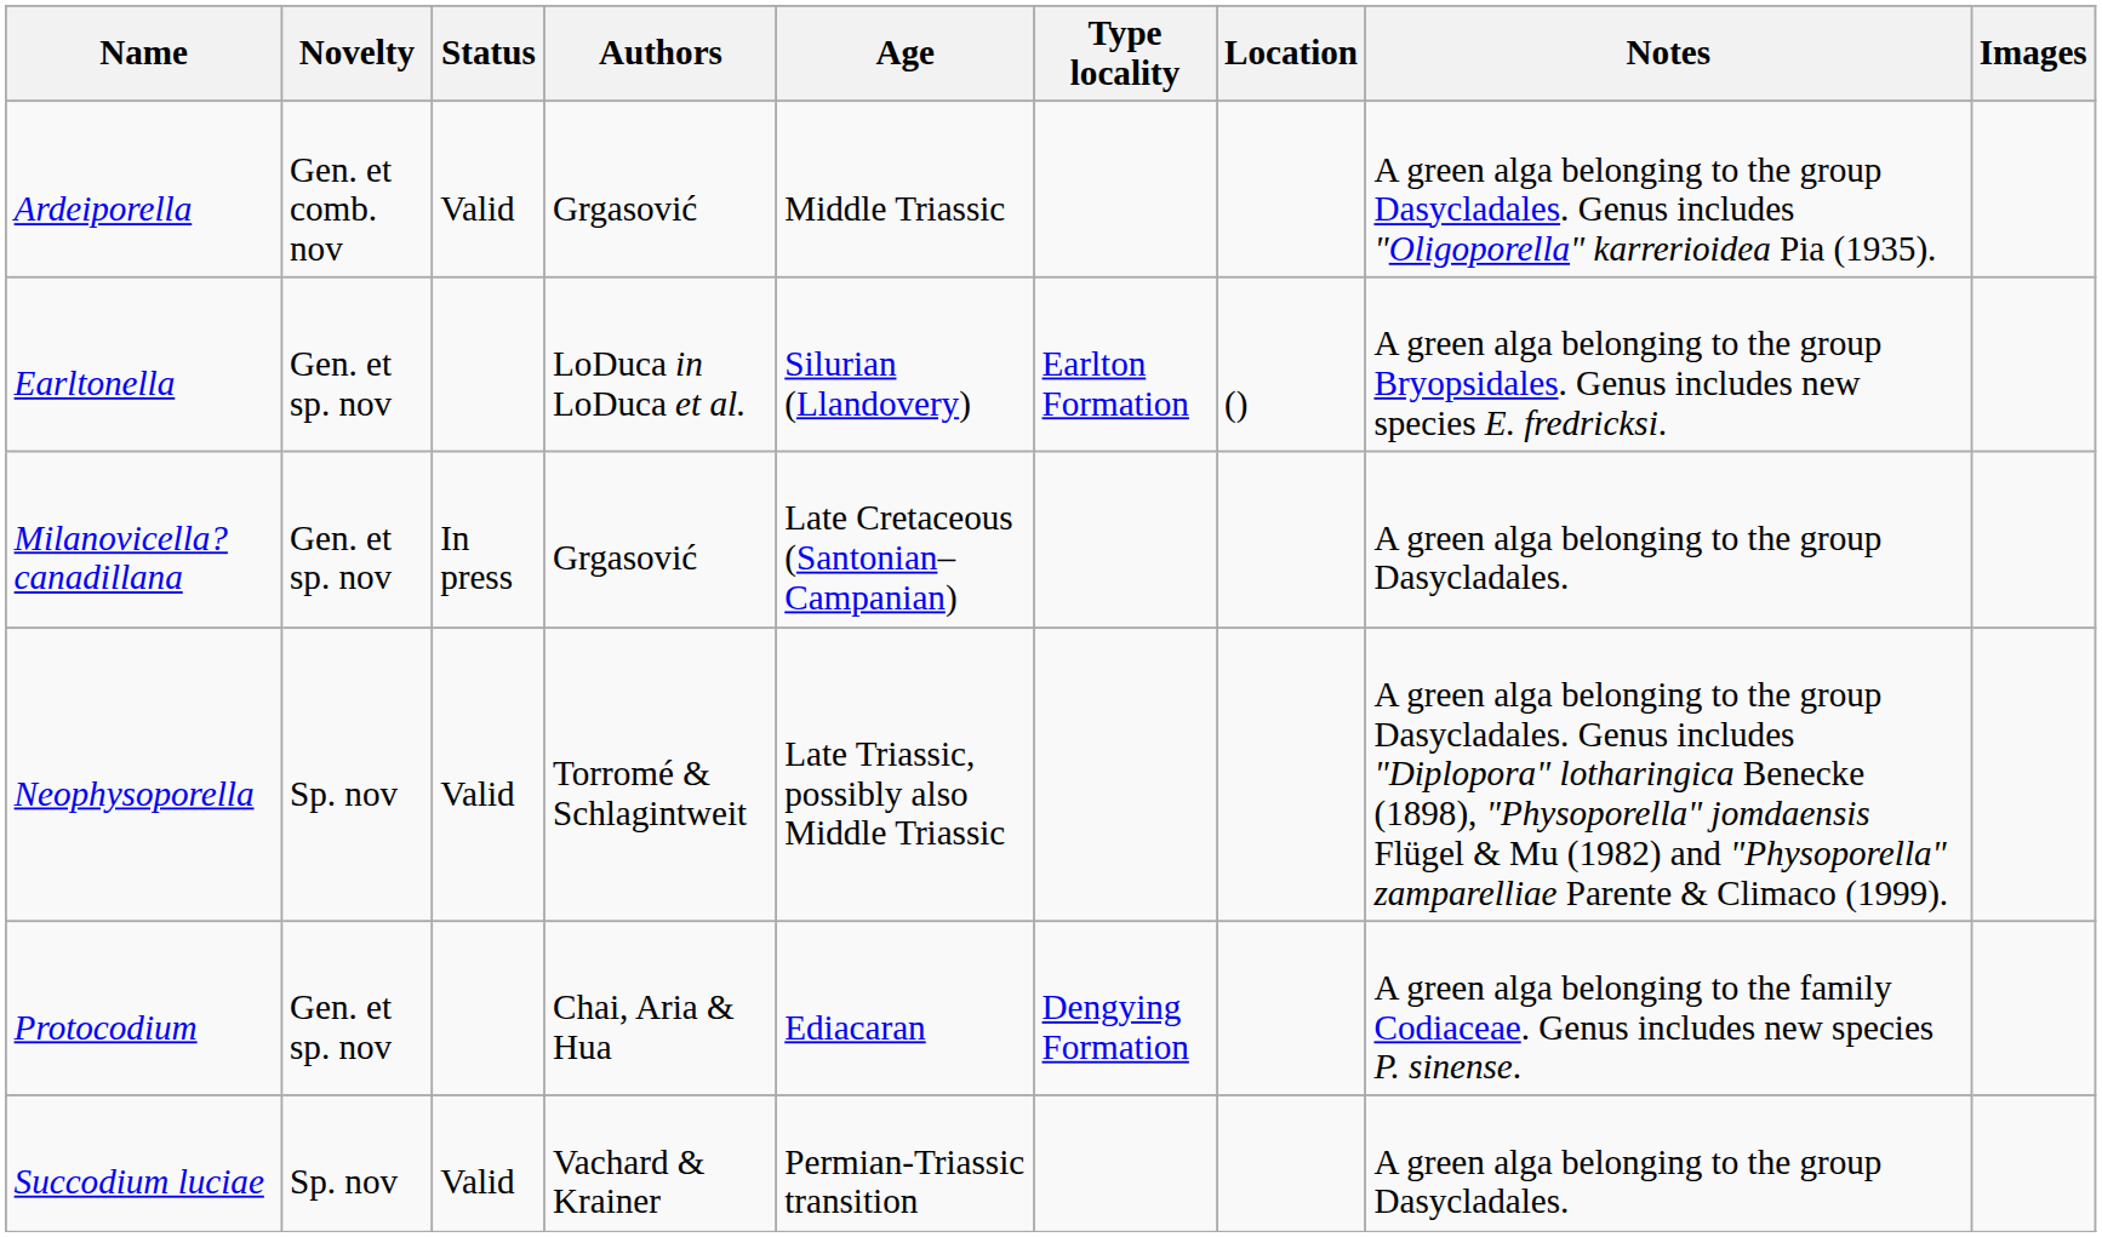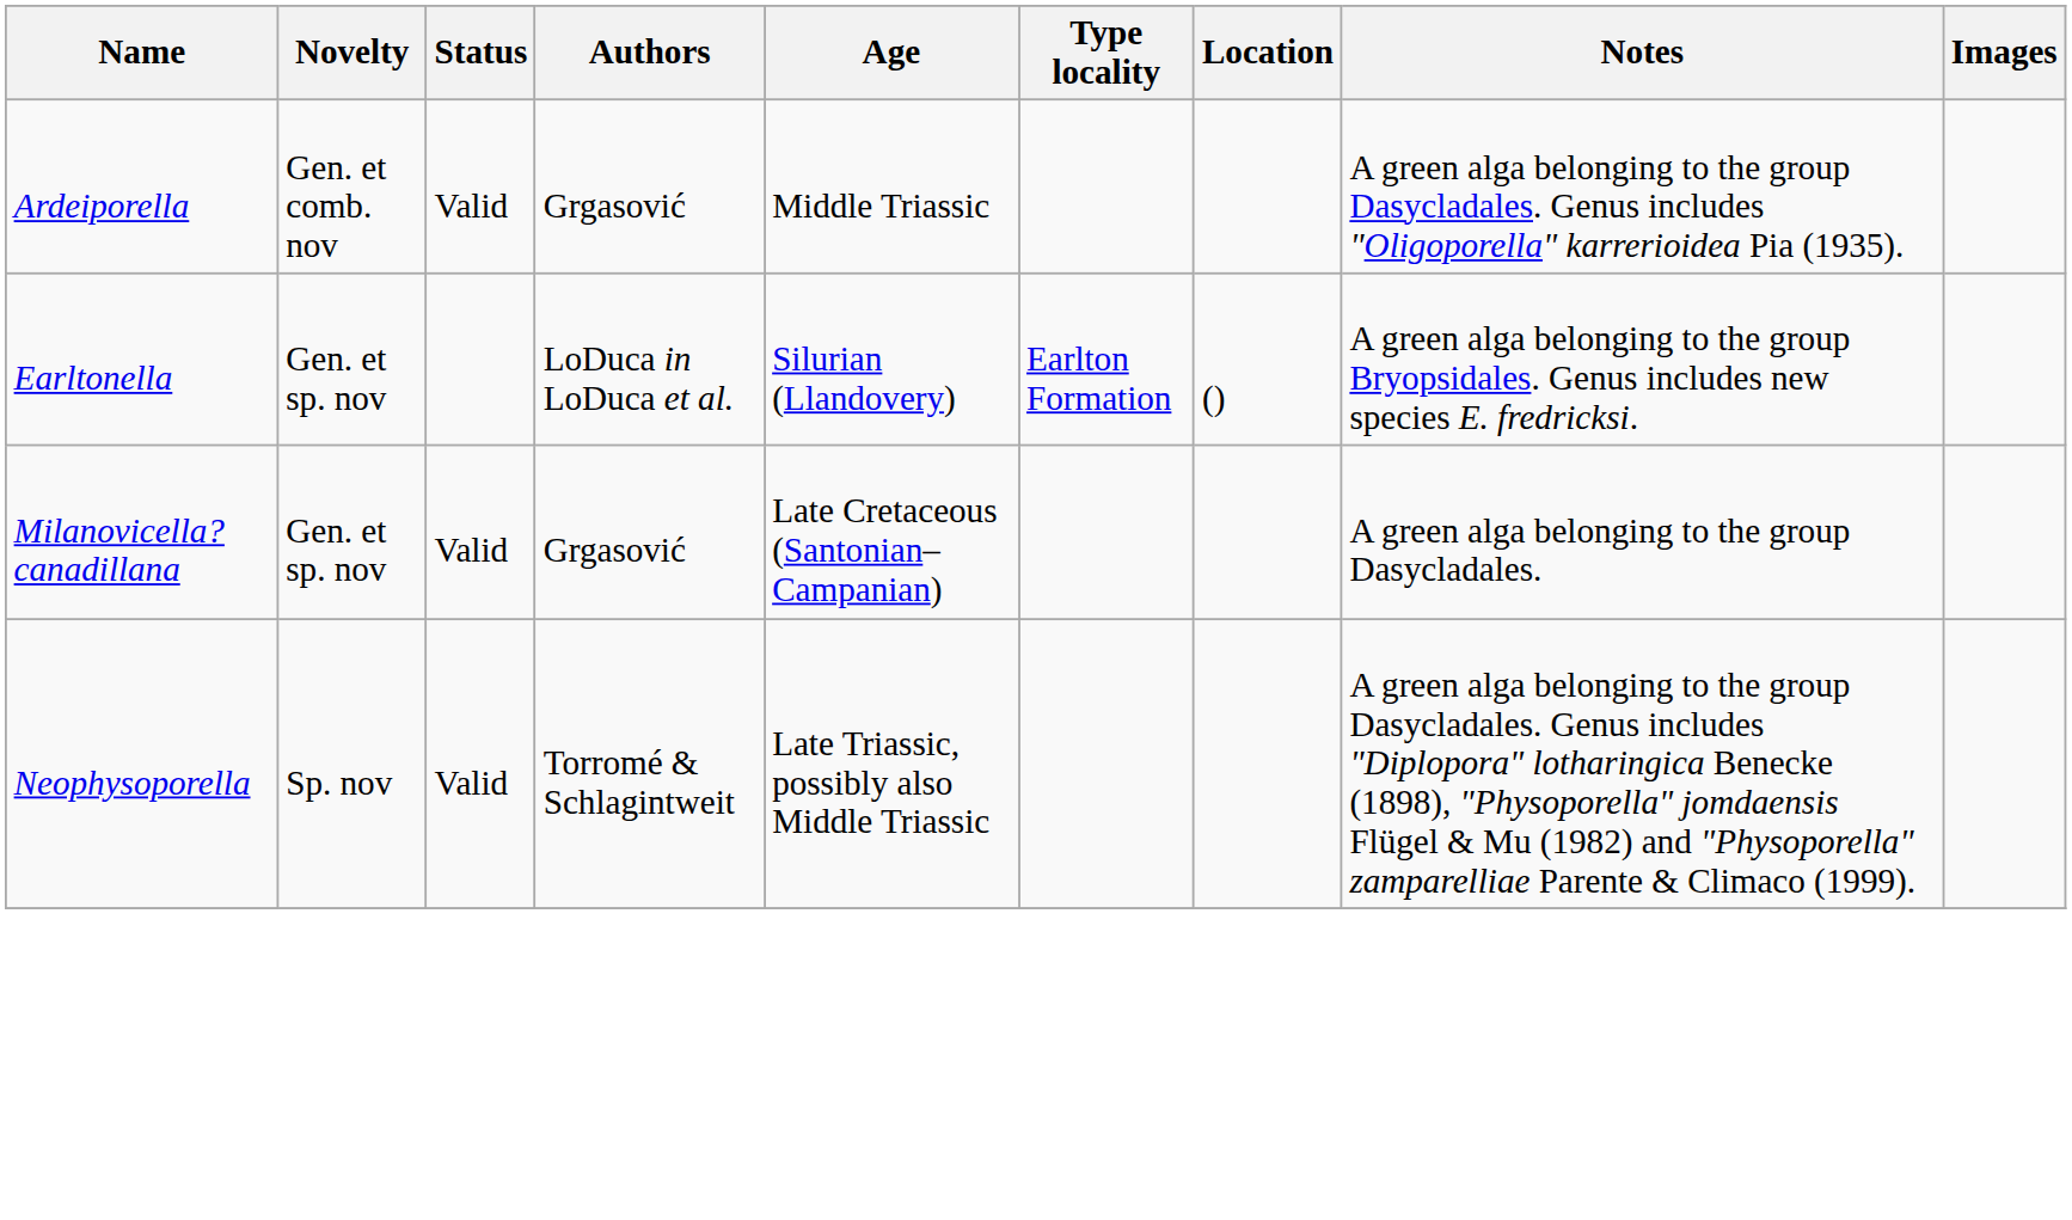Milanovicella? canadillana | Status: In press -> Valid
- row: Protocodium | Gen. et sp. nov | Chai, Aria & Hua | Ediacaran | Dengying Formation | A green alga belonging to the family Codiaceae. Genus includes new species P. sinense.
- row: Succodium luciae | Sp. nov | Valid | Vachard & Krainer | Permian-Triassic transition | A green alga belonging to the group Dasycladales.
